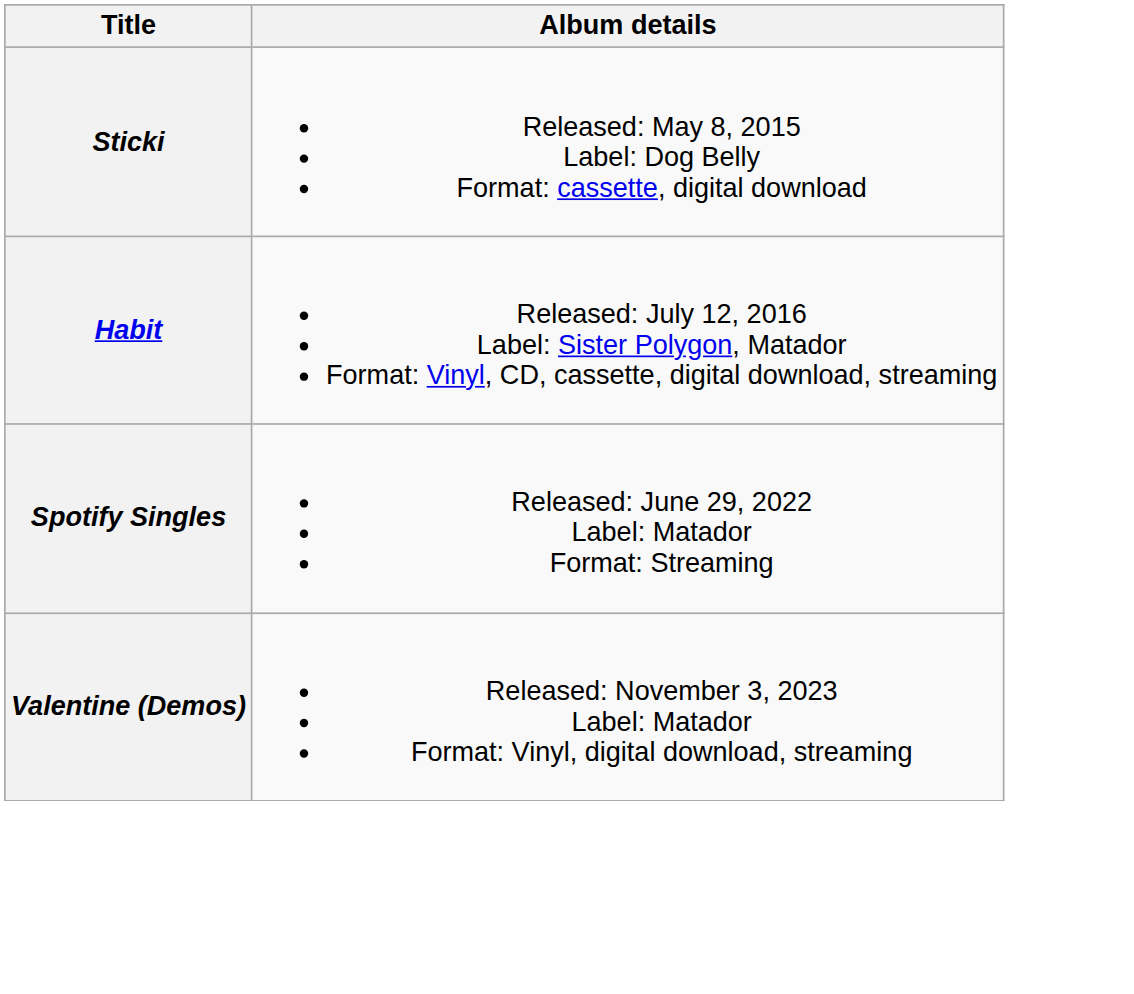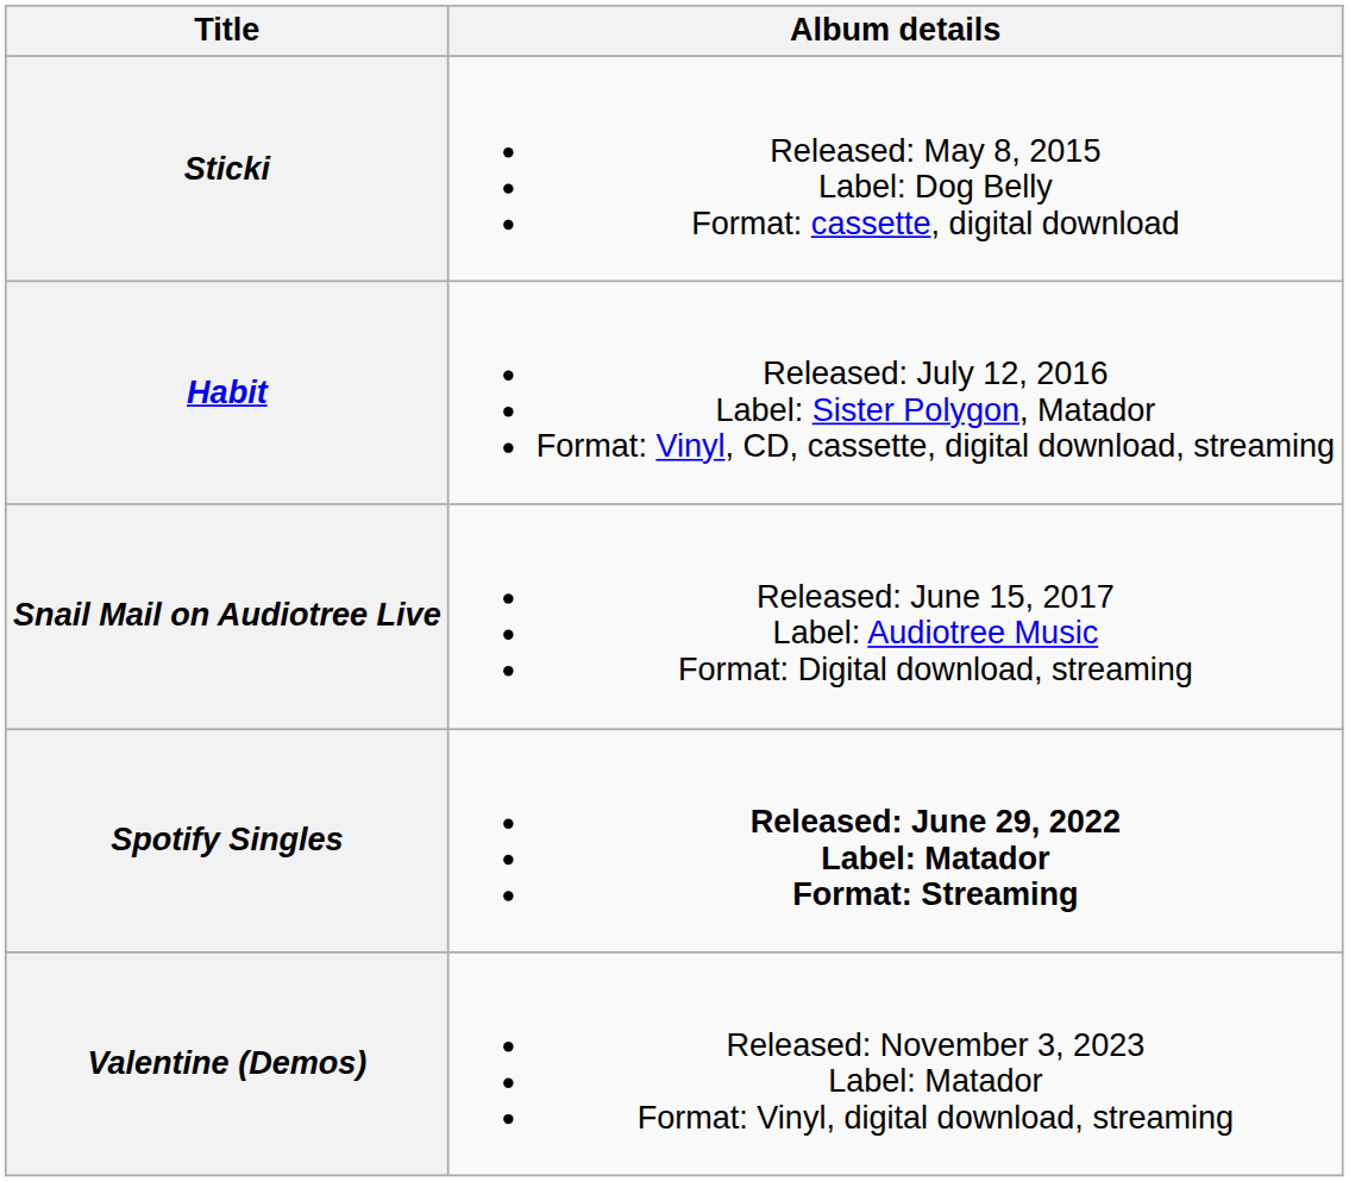+ row: Snail Mail on Audiotree Live | Released: June 15, 2017 Label: Audiotree Music Format: Digital download, streaming
Spotify Singles | Album details: normal -> bold
